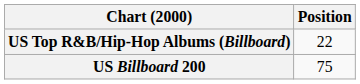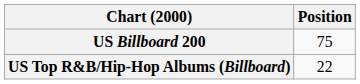rows swapped: US Billboard 200 <-> US Top R&B/Hip-Hop Albums (Billboard)
